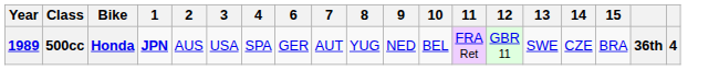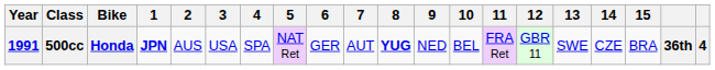+ column: 5 | NAT Ret
500cc | Year: 1989 -> 1991
500cc | 8: normal -> bold
